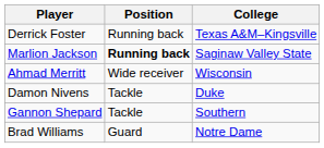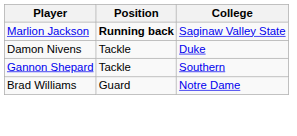- row: Derrick Foster | Running back | Texas A&M–Kingsville
- row: Ahmad Merritt | Wide receiver | Wisconsin
